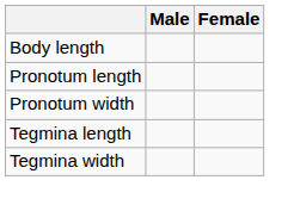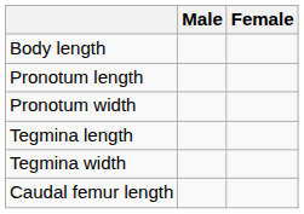+ row: Caudal femur length
